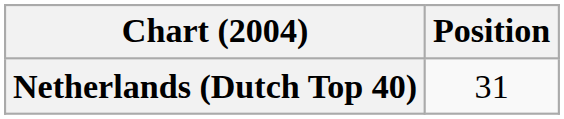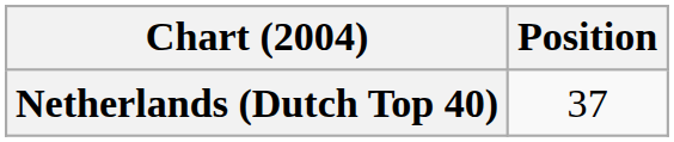Netherlands (Dutch Top 40) | Position: 31 -> 37
